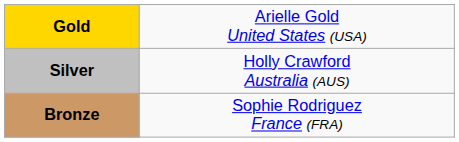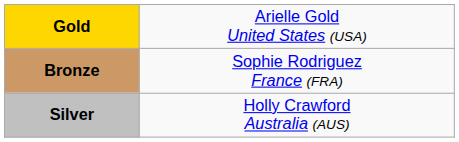rows swapped: Silver <-> Bronze
